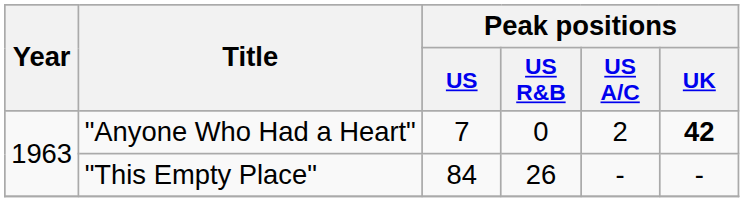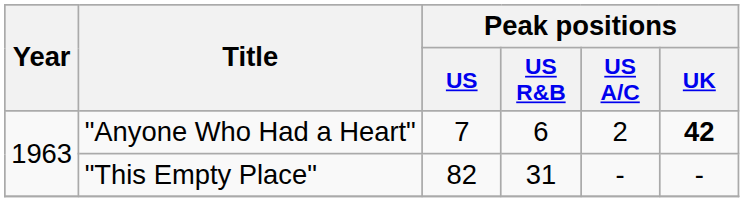"Anyone Who Had a Heart" | Peak positions / US R&B: 0 -> 6
"This Empty Place" | Peak positions / US: 84 -> 82
"This Empty Place" | Peak positions / US R&B: 26 -> 31
